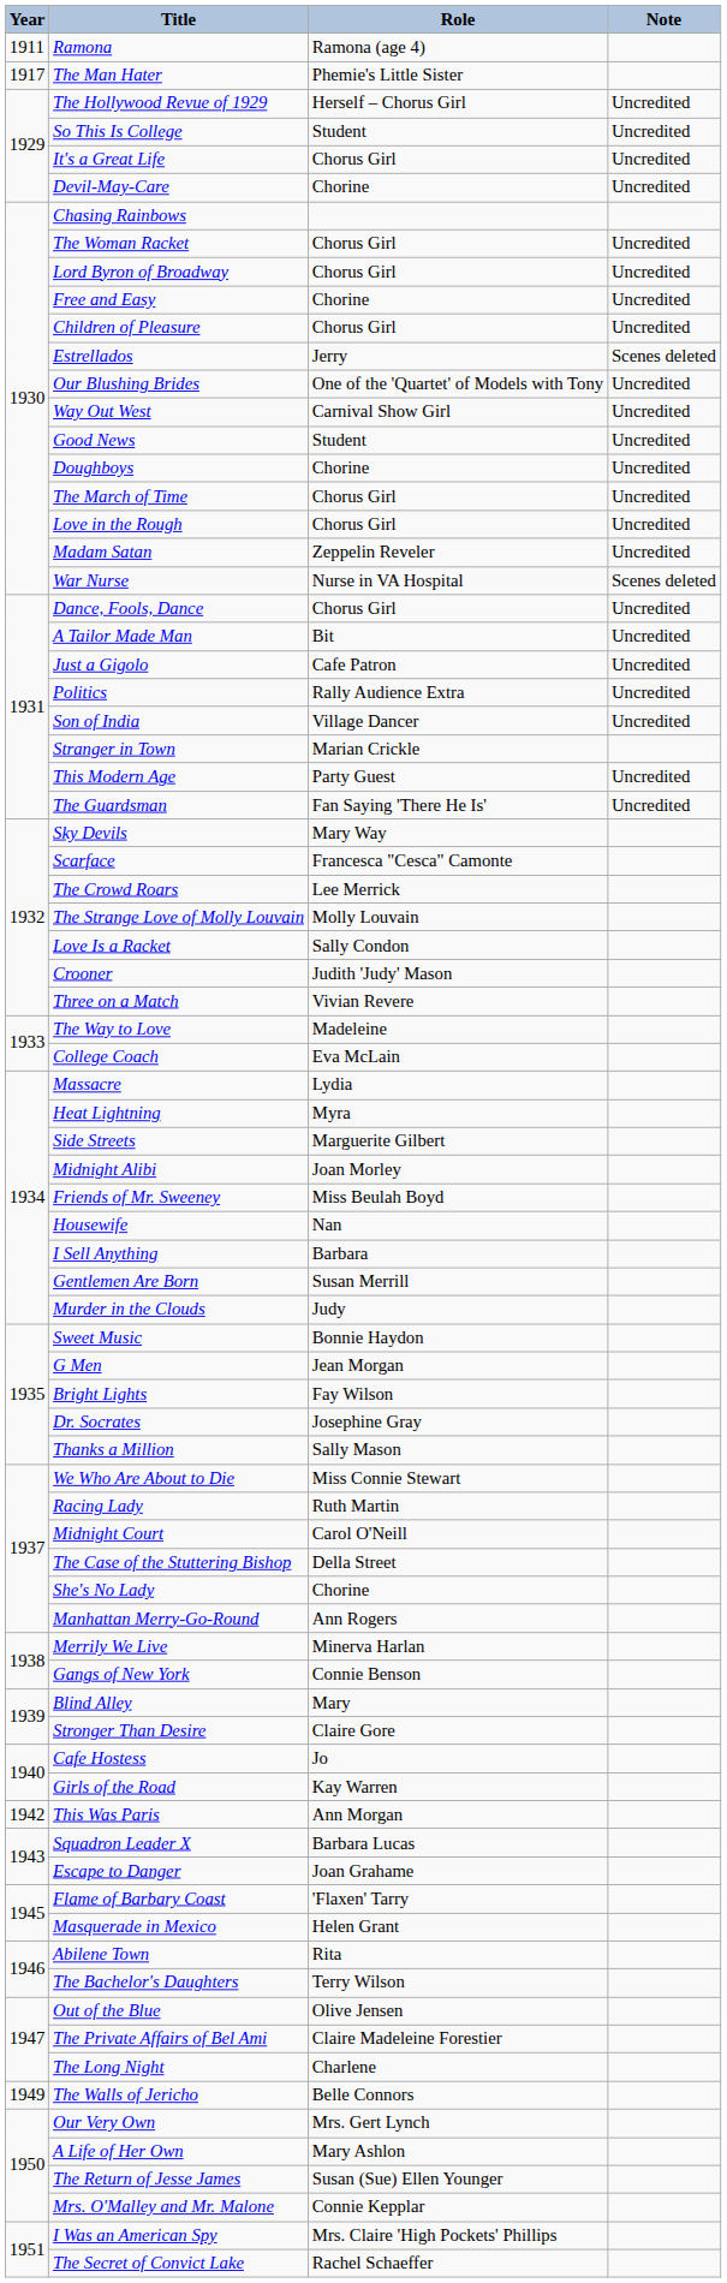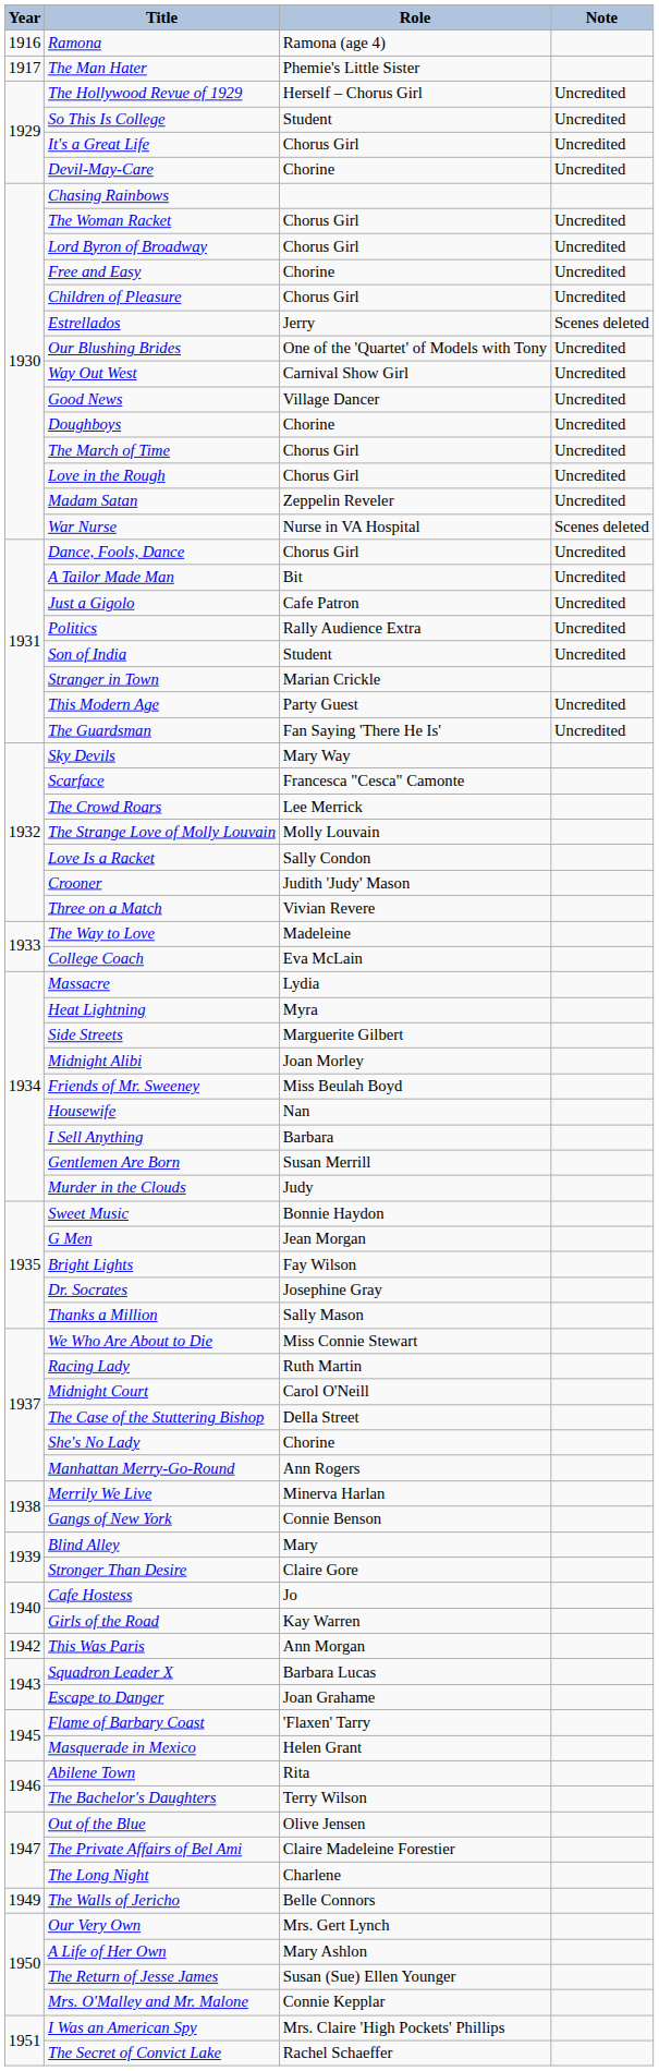Ramona | Year: 1911 -> 1916
Good News | Role: Student -> Village Dancer
Son of India | Role: Village Dancer -> Student
